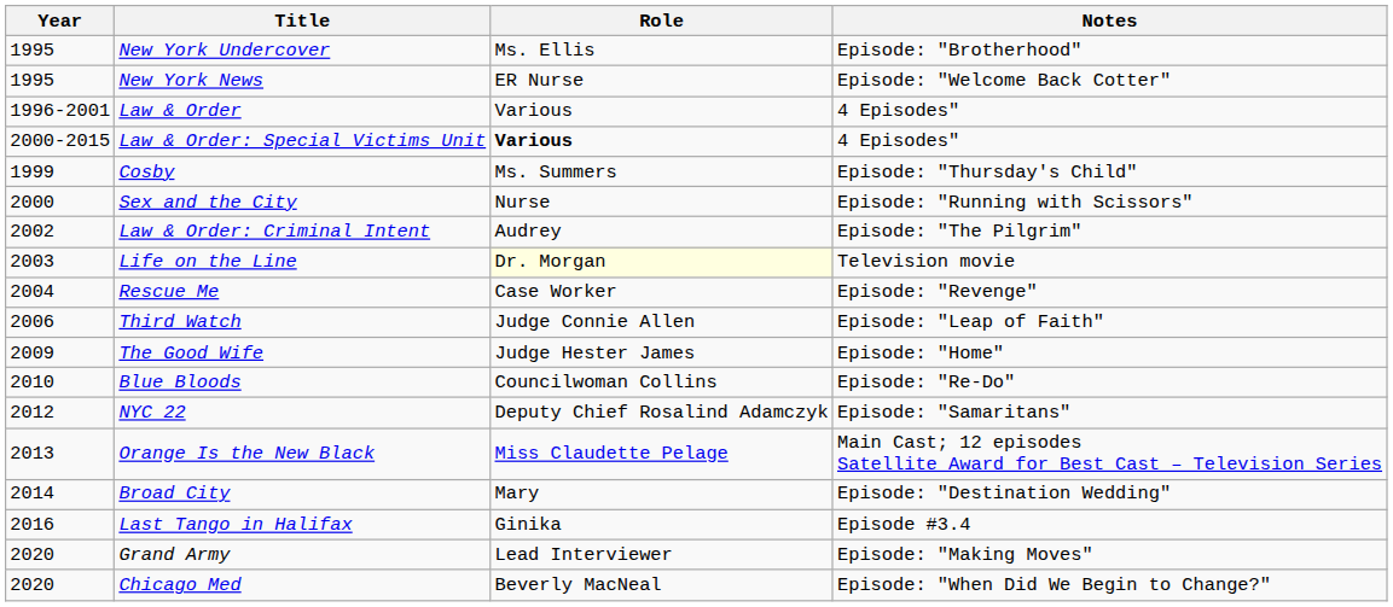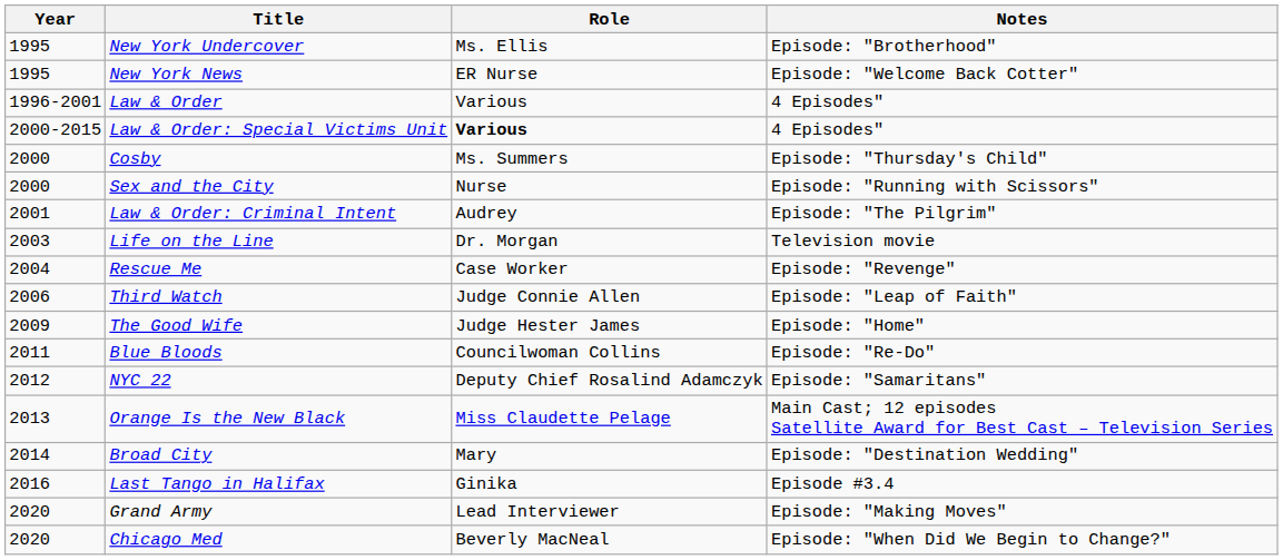Cosby | Year: 1999 -> 2000
Law & Order: Criminal Intent | Year: 2002 -> 2001
Life on the Line | Role: lightyellow background -> no background
Blue Bloods | Year: 2010 -> 2011
